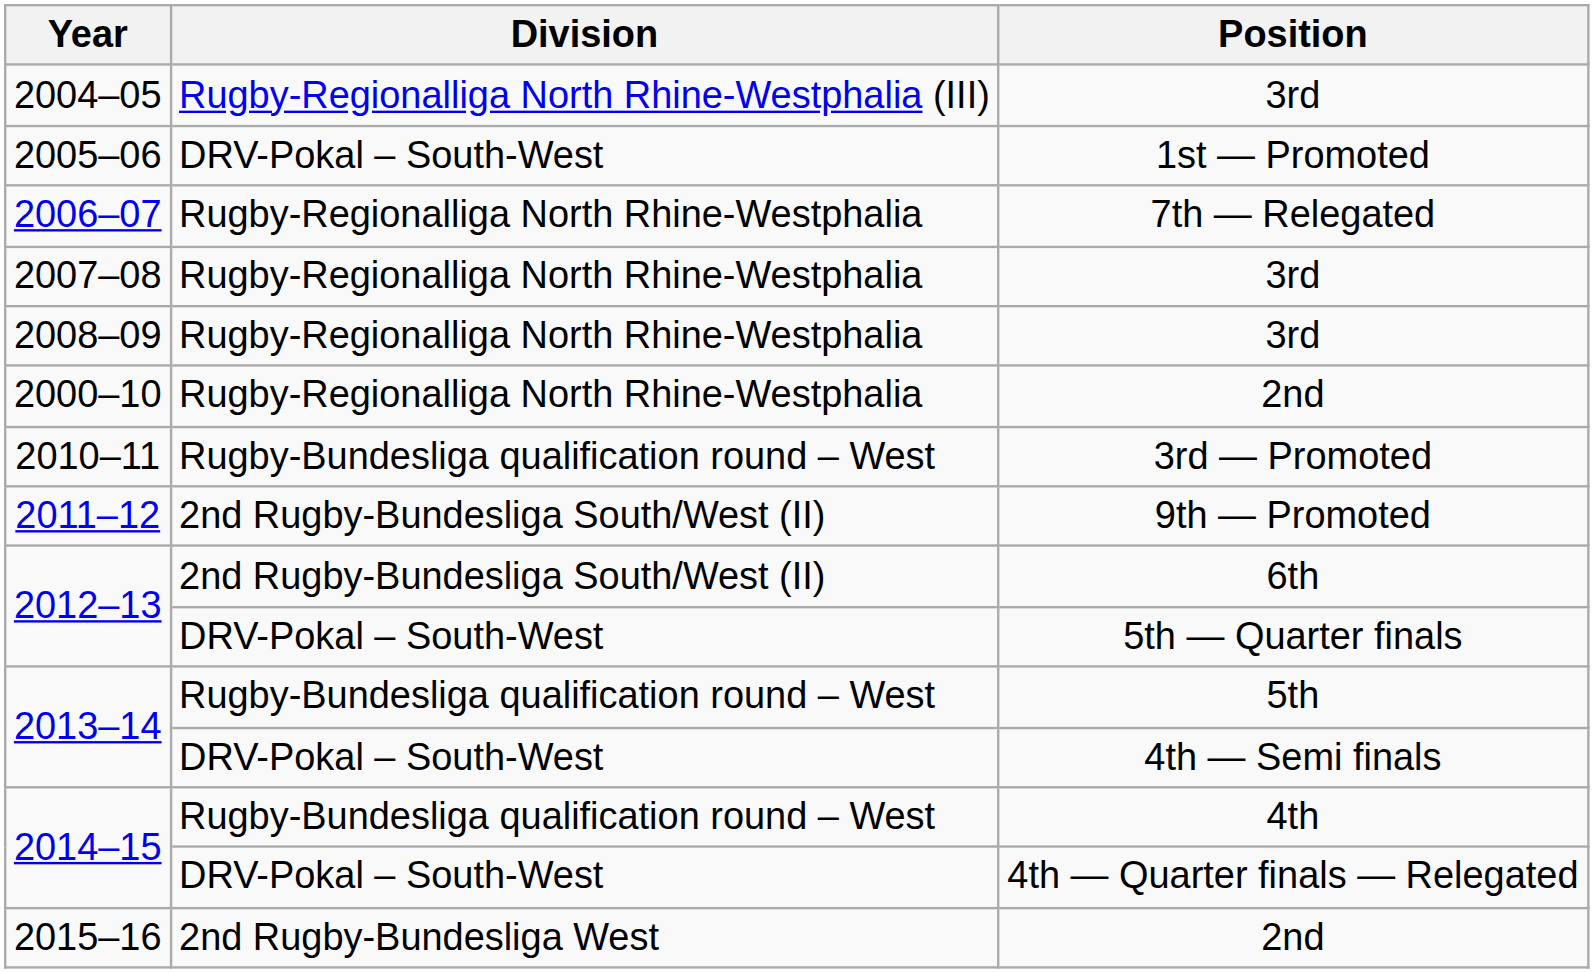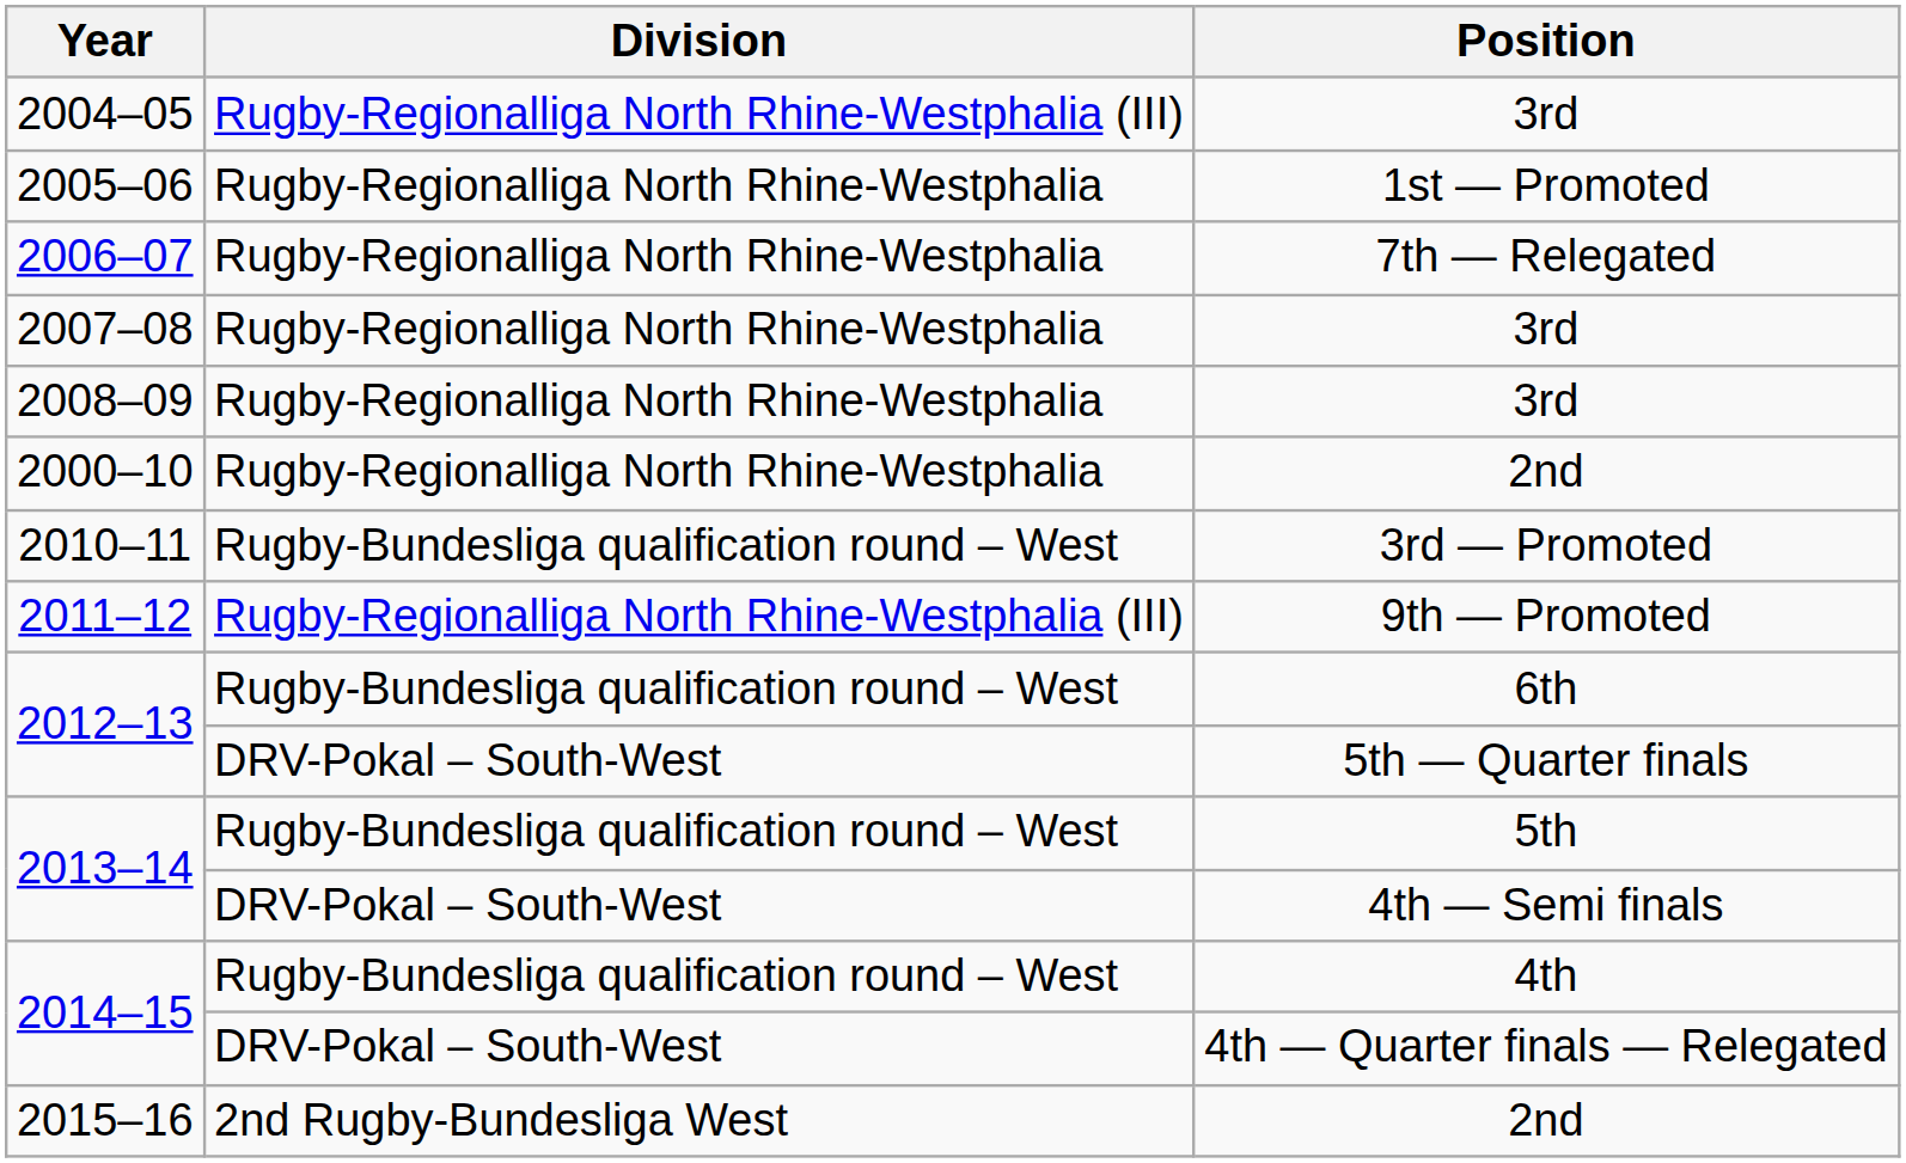2005–06 | Division: DRV-Pokal – South-West -> Rugby-Regionalliga North Rhine-Westphalia
2011–12 | Division: 2nd Rugby-Bundesliga South/West (II) -> Rugby-Regionalliga North Rhine-Westphalia (III)
2012–13 / 6th | Division: 2nd Rugby-Bundesliga South/West (II) -> Rugby-Bundesliga qualification round – West
